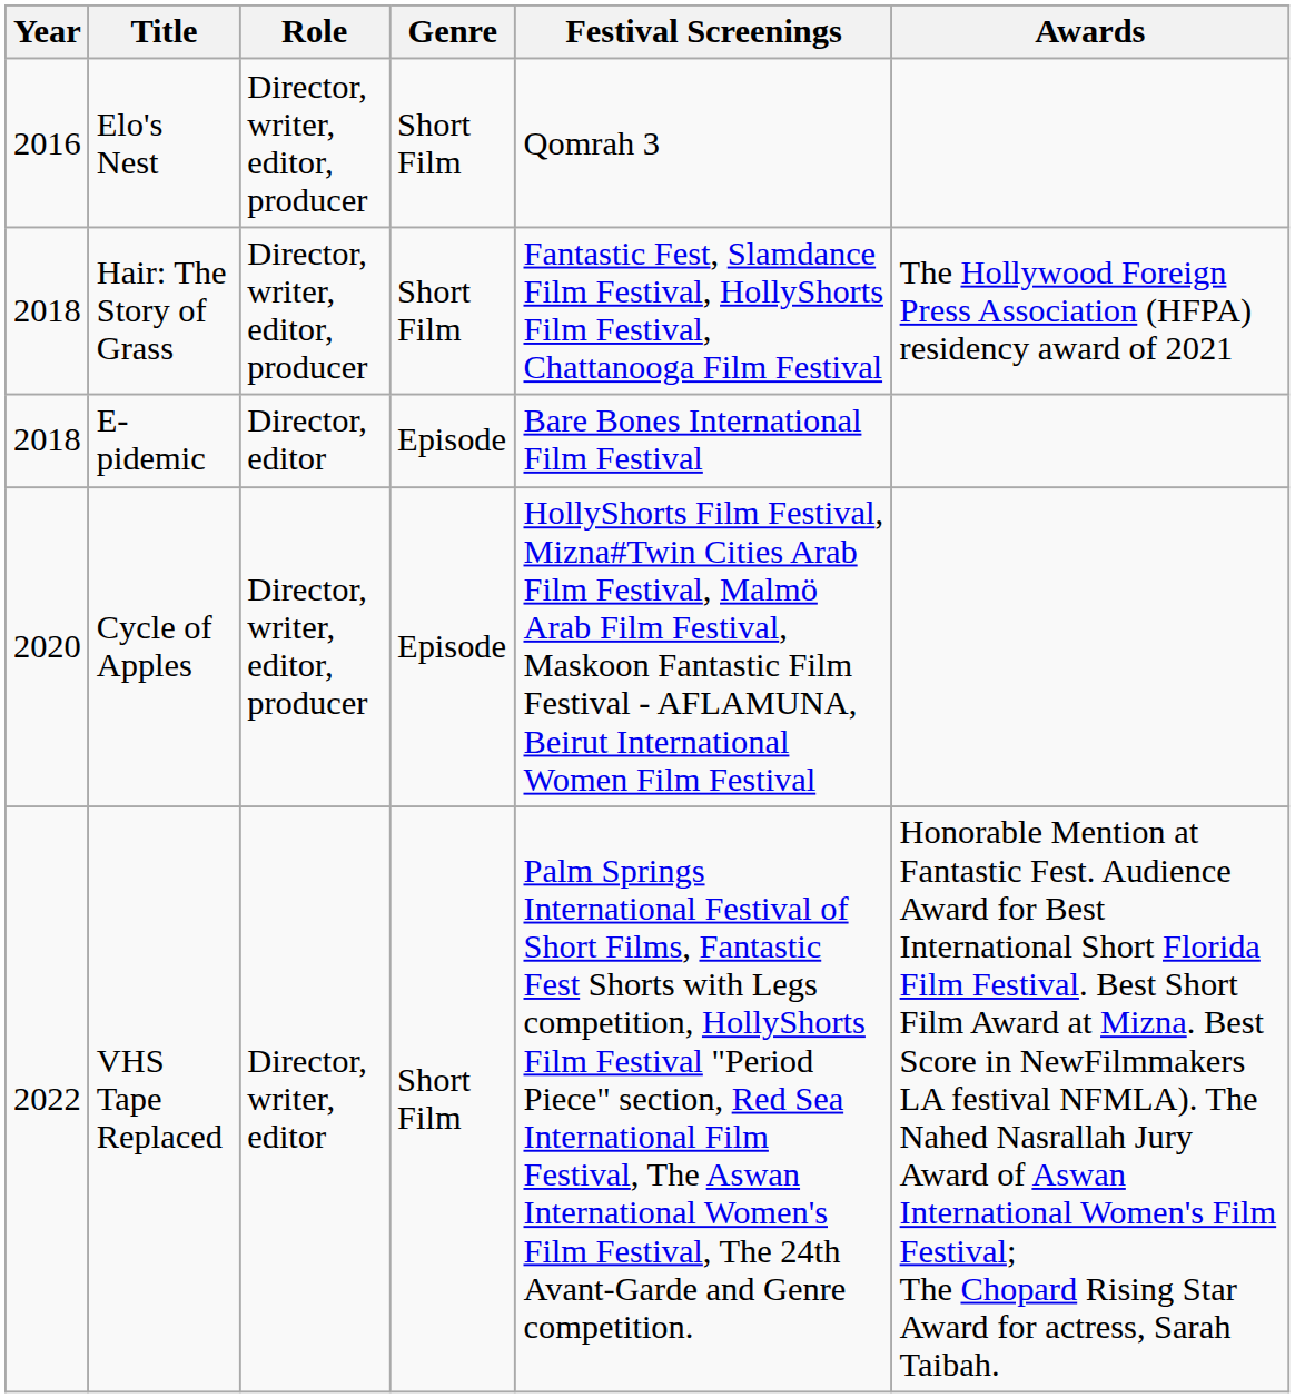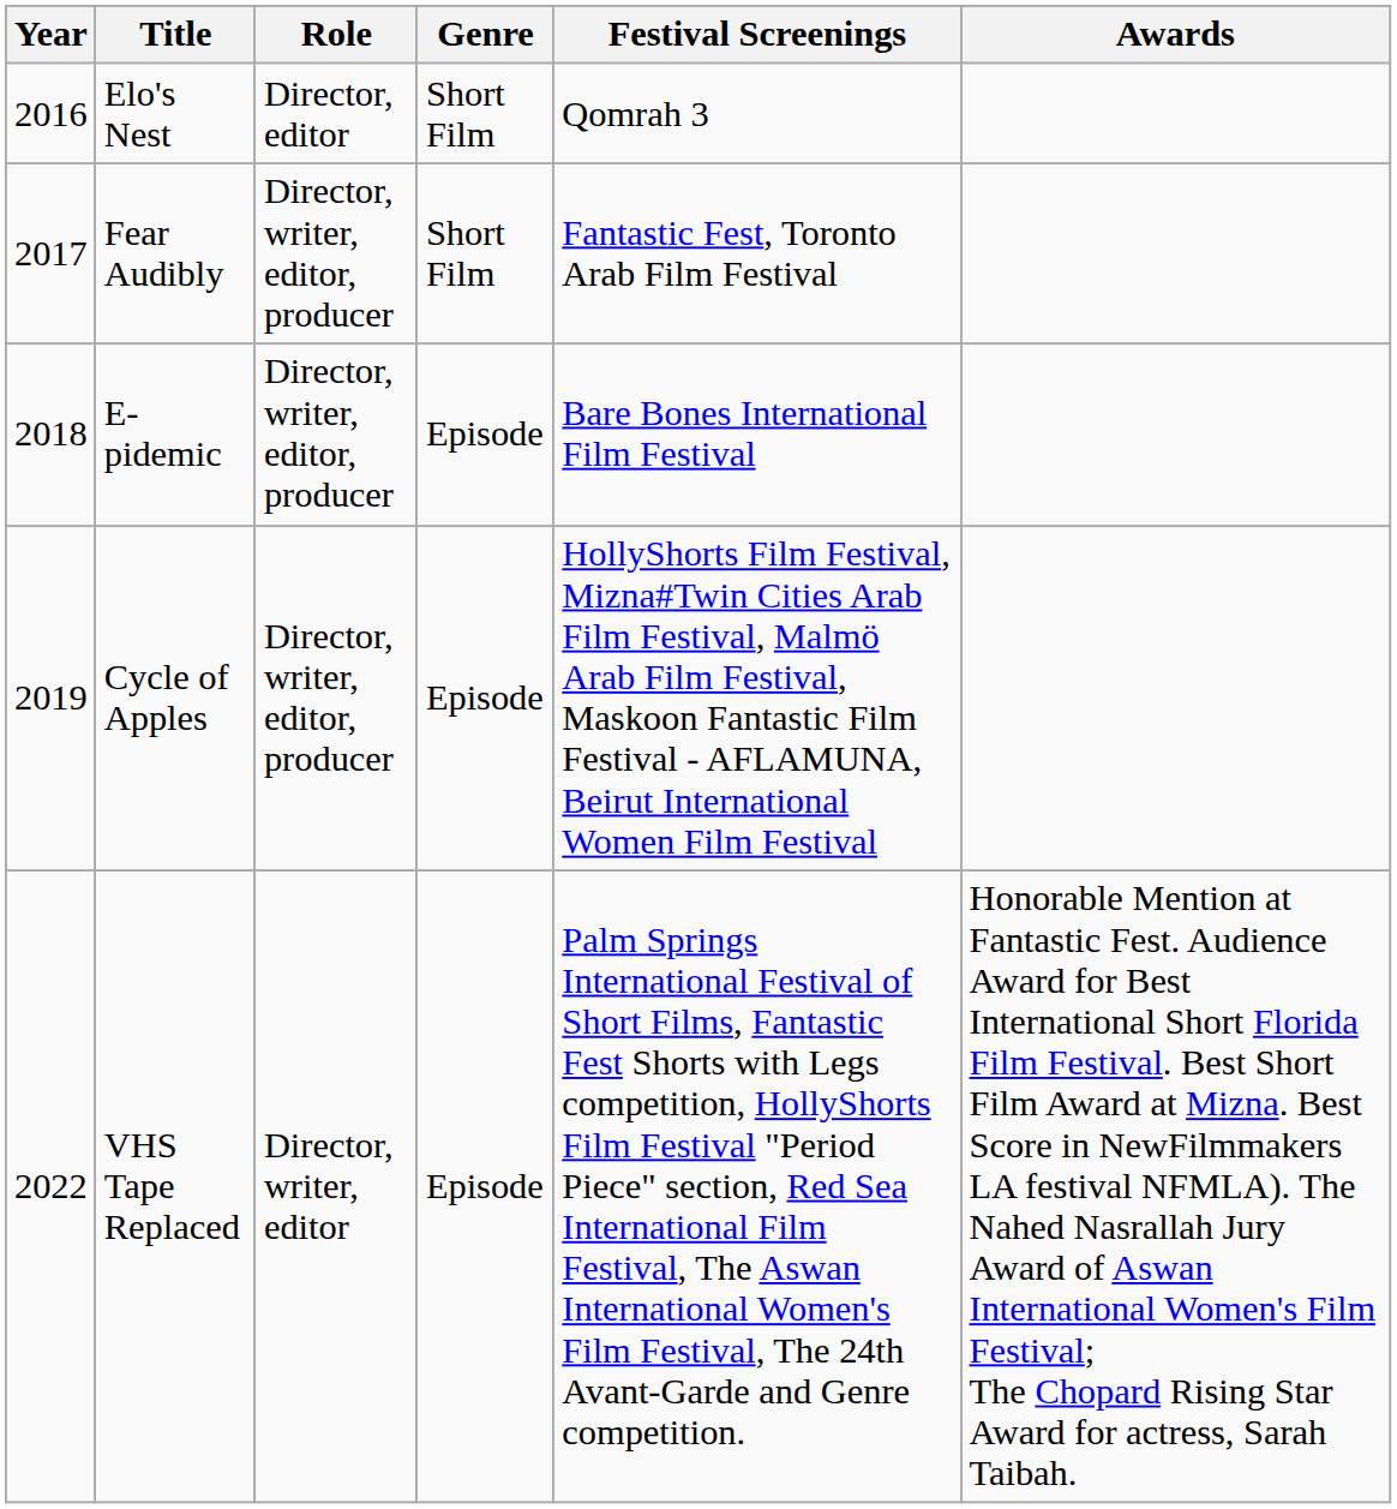Elo's Nest | Role: Director, writer, editor, producer -> Director, editor
+ row: 2017 | Fear Audibly | Director, writer, editor, producer | Short Film | Fantastic Fest, Toronto Arab Film Festival
- row: 2018 | Hair: The Story of Grass | Director, writer, editor, producer | Short Film | Fantastic Fest, Slamdance Film Festival, HollyShorts Film Festival, Chattanooga Film Festival | The Hollywood Foreign Press Association (HFPA) residency award of 2021
E-pidemic | Role: Director, editor -> Director, writer, editor, producer
Cycle of Apples | Year: 2020 -> 2019
VHS Tape Replaced | Genre: Short Film -> Episode
